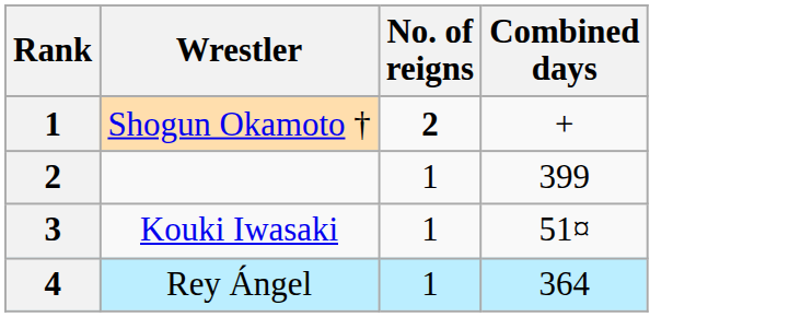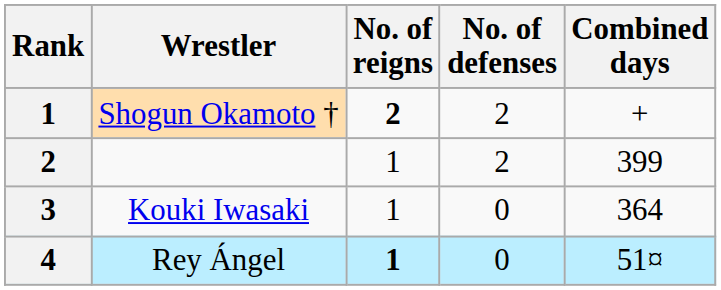+ column: No. of defenses | 2 | 2 | 0 | 0
Kouki Iwasaki | Combined days: 51¤ -> 364
Rey Ángel | No. of reigns: normal -> bold
Rey Ángel | Combined days: 364 -> 51¤
